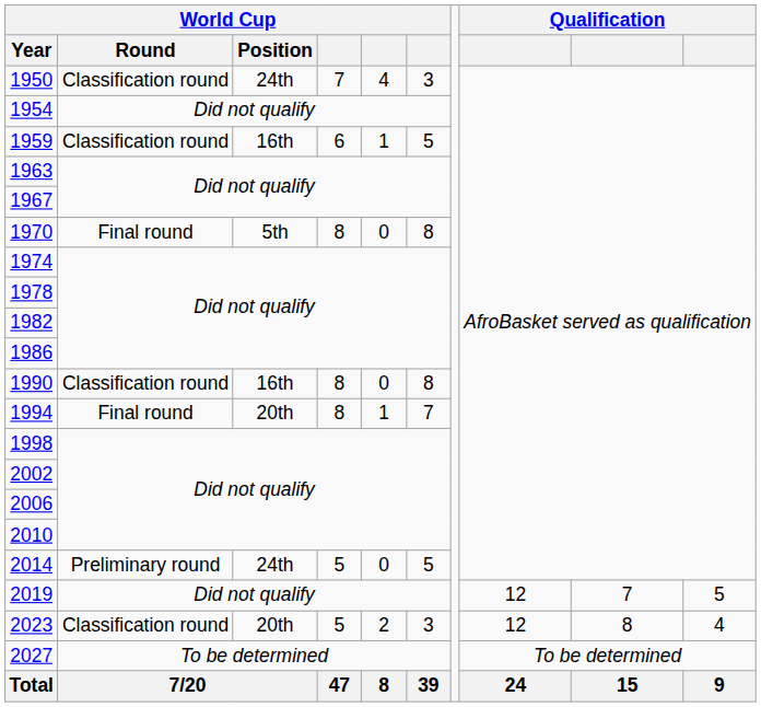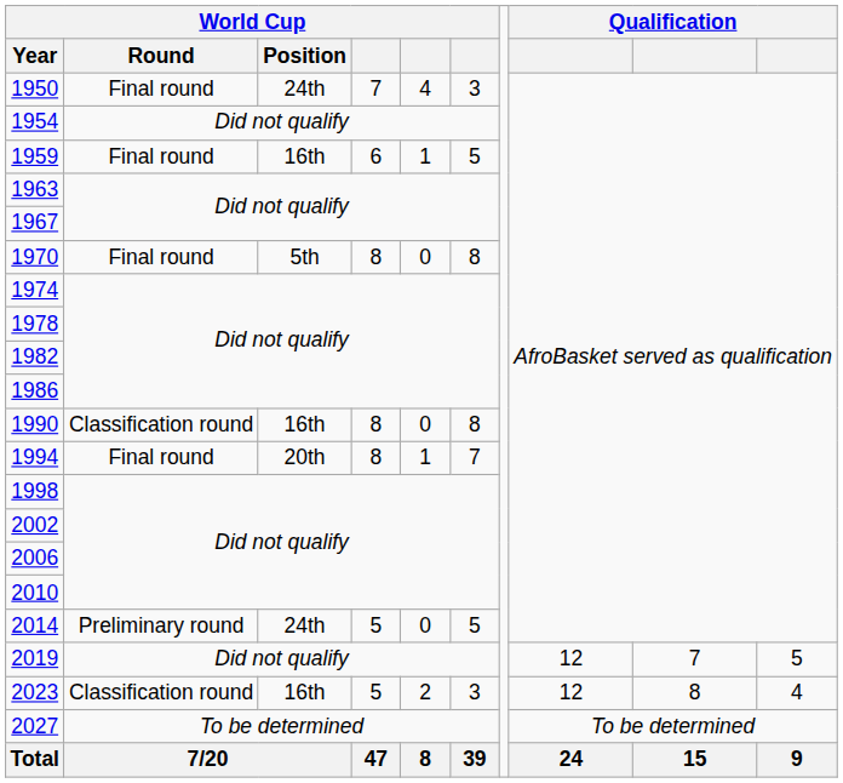1950 | World Cup / Round: Classification round -> Final round
1959 | World Cup / Round: Classification round -> Final round
2023 | World Cup / Position: 20th -> 16th
